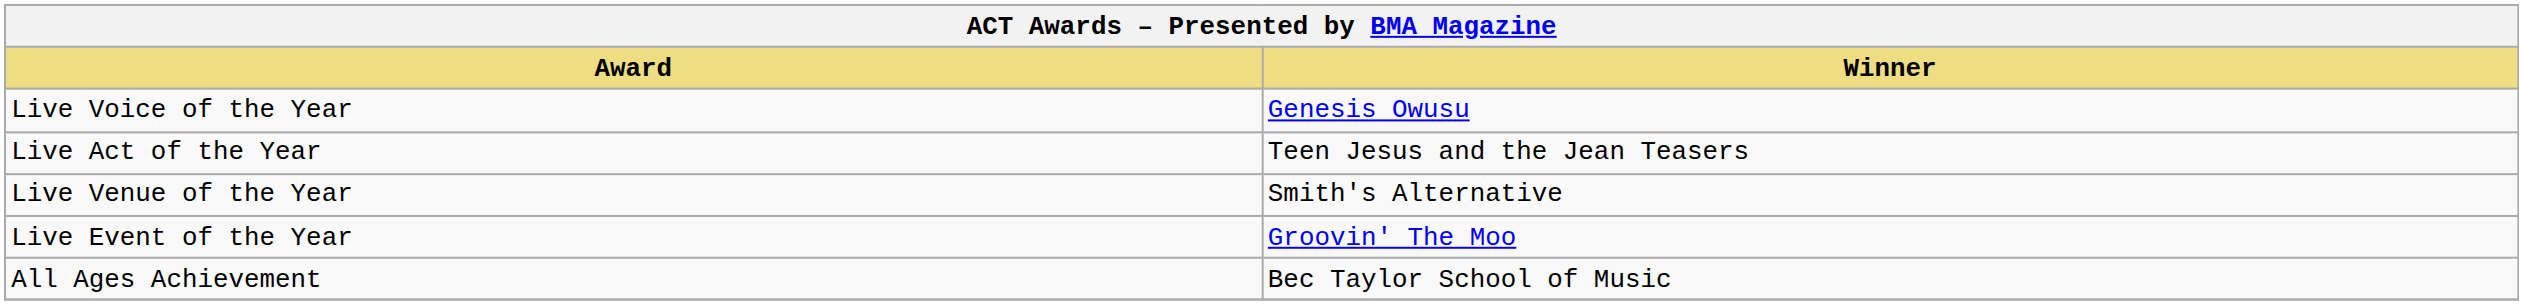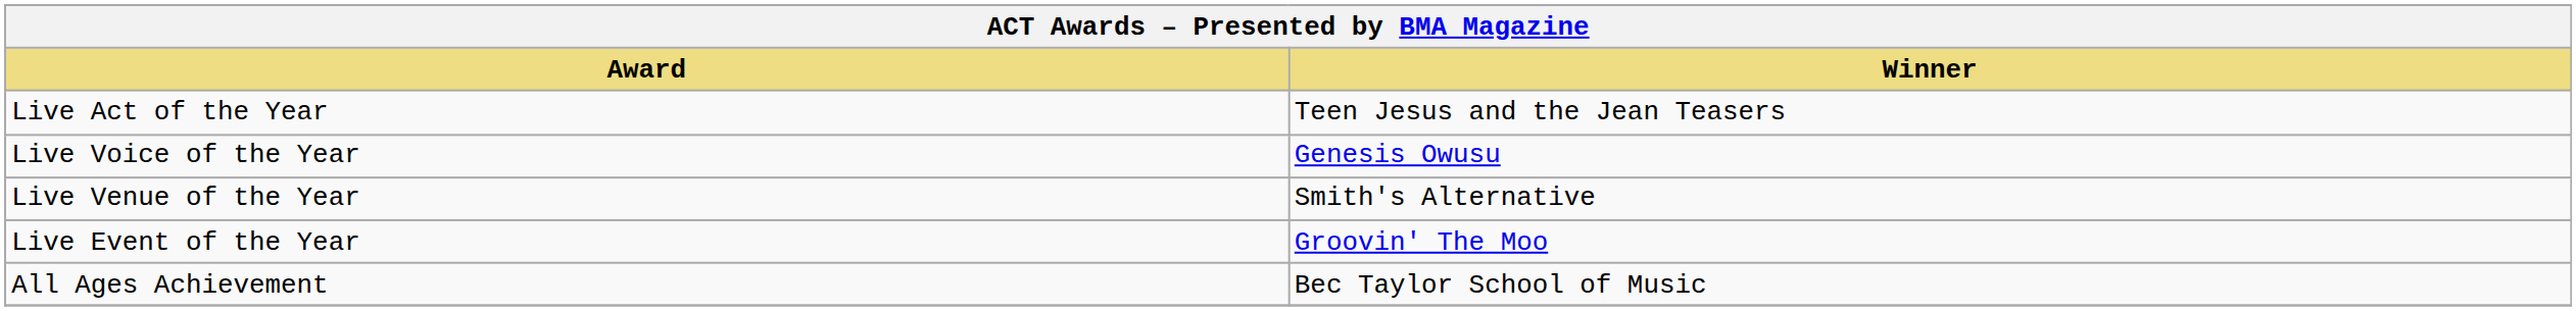rows swapped: Live Act of the Year <-> Live Voice of the Year
